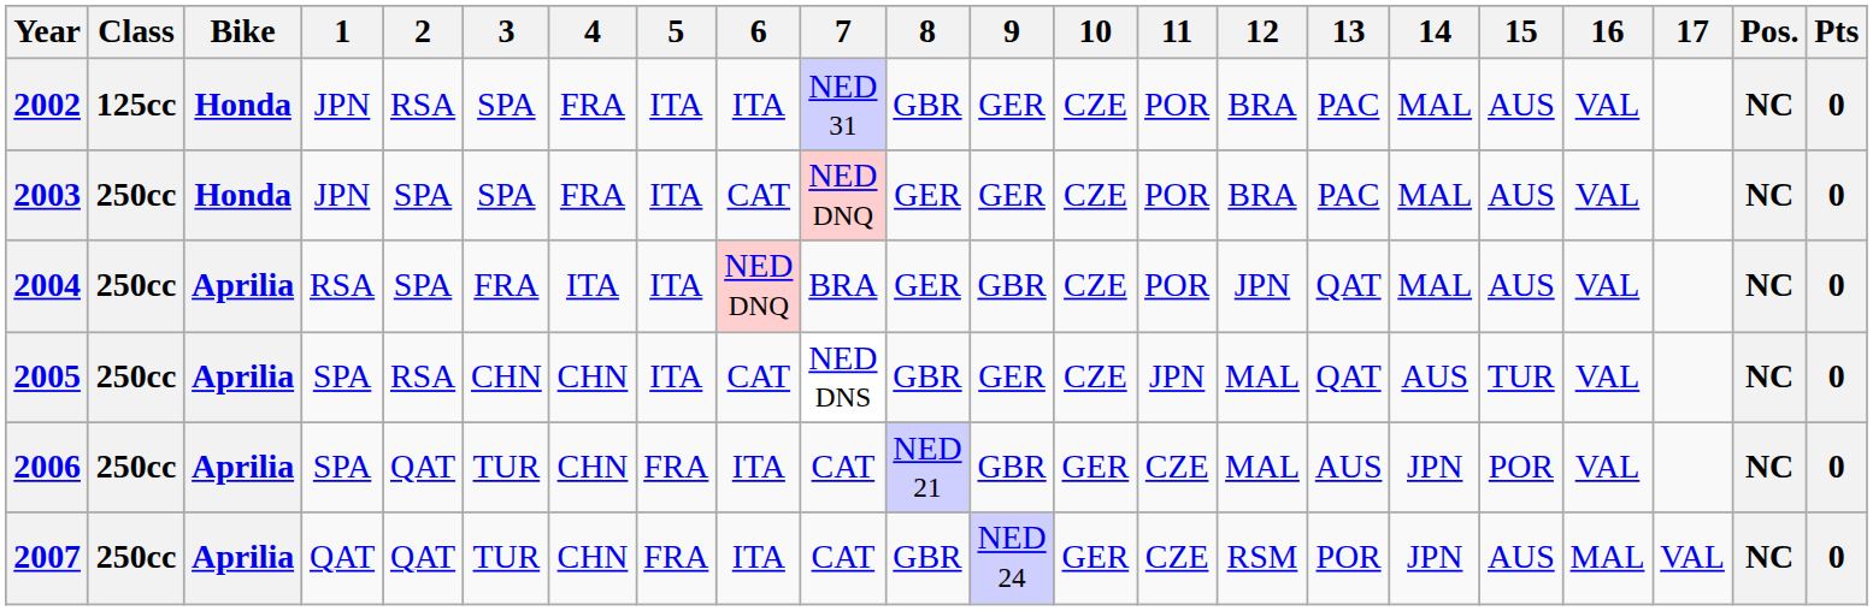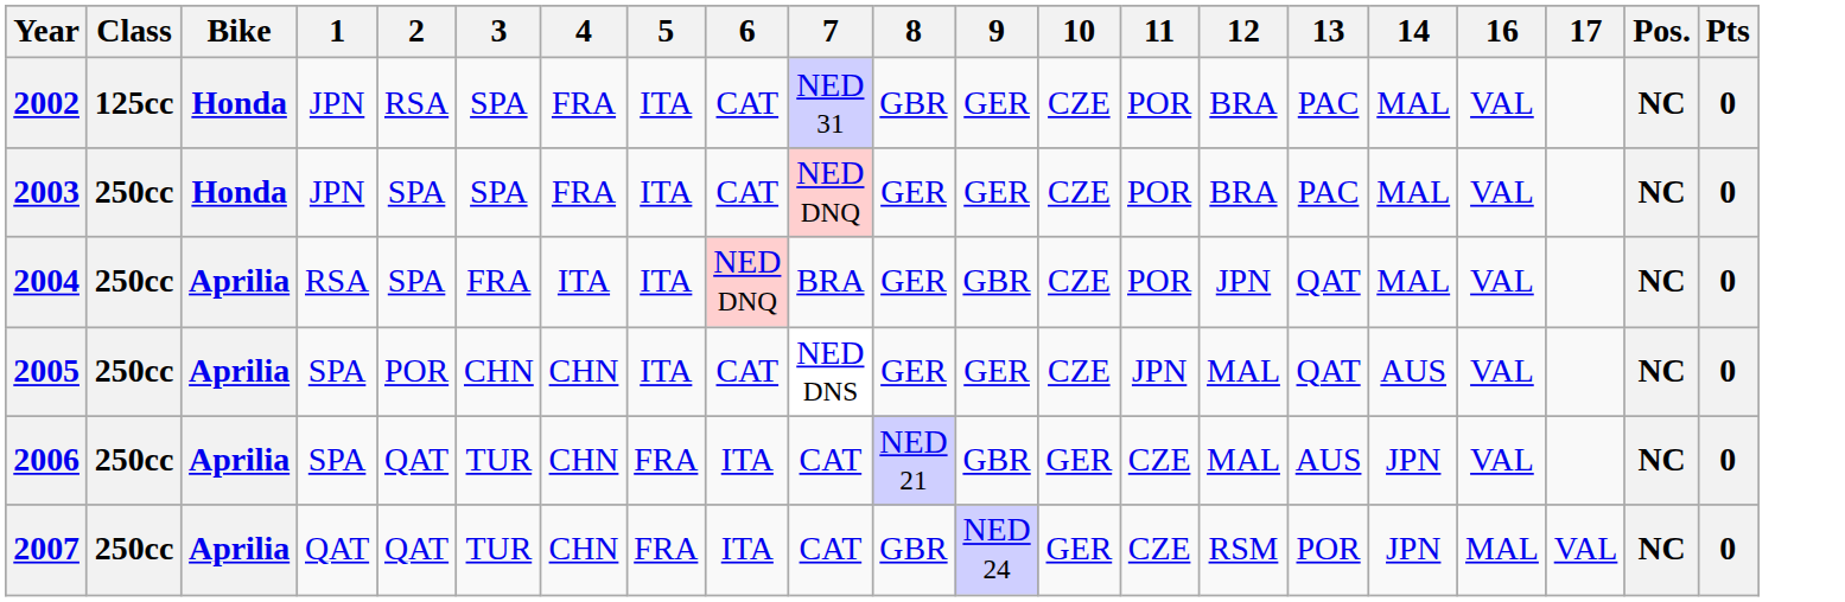- column: 15 | AUS | AUS | AUS | TUR | POR | AUS
2002 | 6: ITA -> CAT
2005 | 2: RSA -> POR
2005 | 8: GBR -> GER
